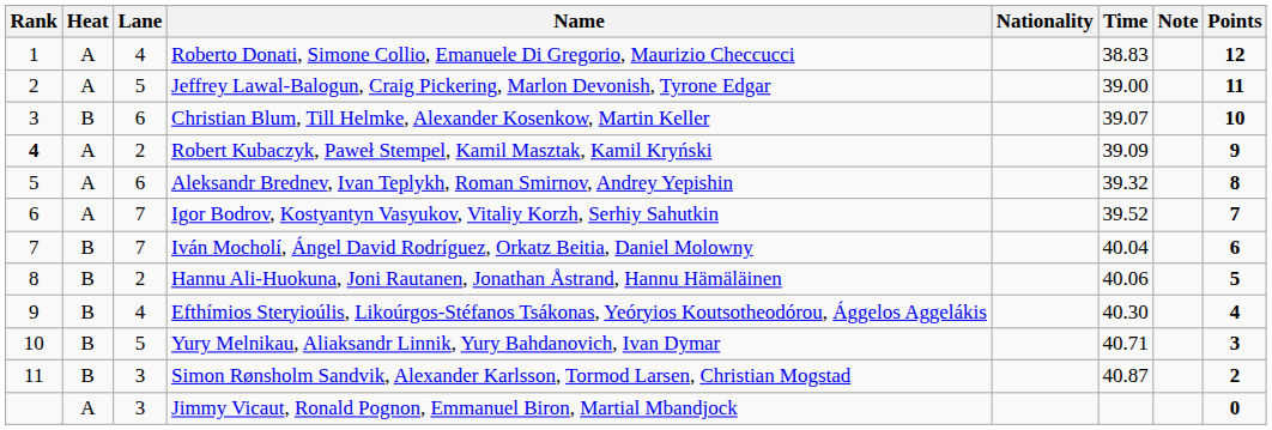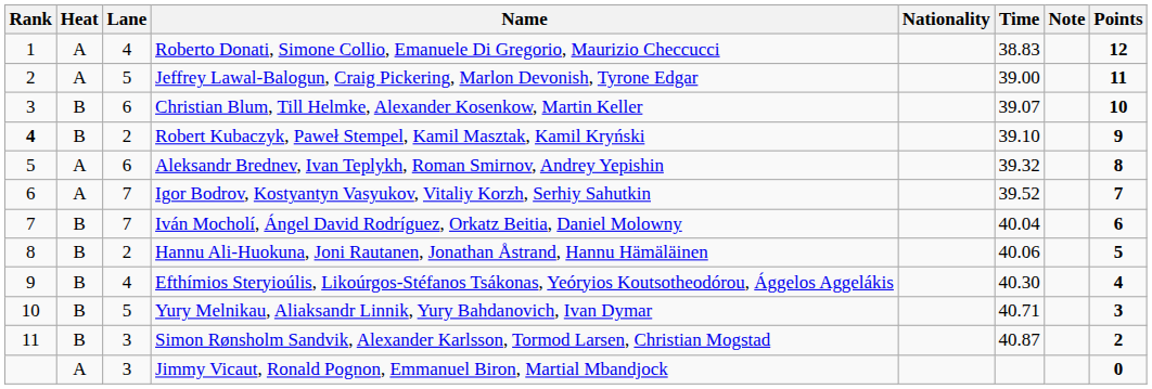Robert Kubaczyk, Paweł Stempel, Kamil Masztak, Kamil Kryński | Heat: A -> B
Robert Kubaczyk, Paweł Stempel, Kamil Masztak, Kamil Kryński | Time: 39.09 -> 39.10
